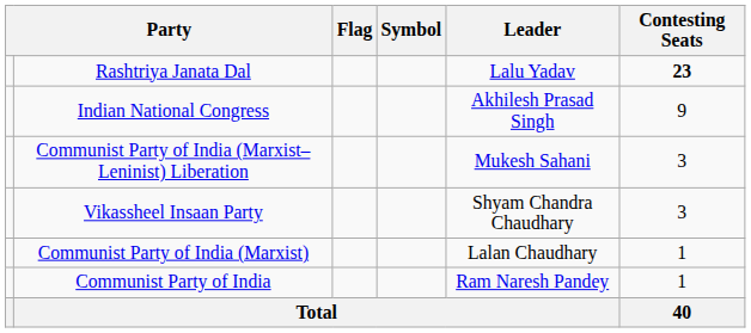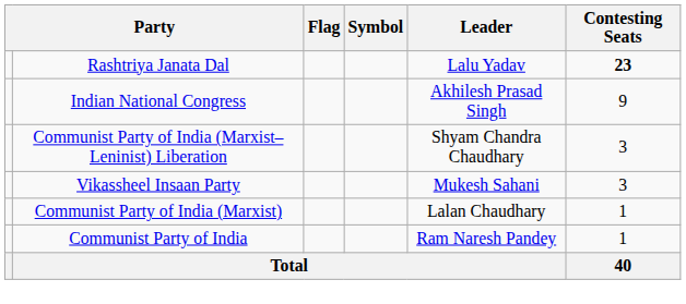Communist Party of India (Marxist–Leninist) Liberation | Leader: Mukesh Sahani -> Shyam Chandra Chaudhary
Vikassheel Insaan Party | Leader: Shyam Chandra Chaudhary -> Mukesh Sahani
